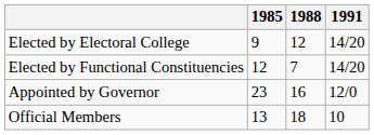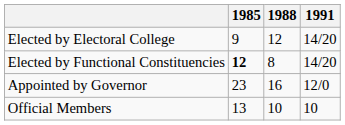Elected by Functional Constituencies | 1985: normal -> bold
Elected by Functional Constituencies | 1988: 7 -> 8
Official Members | 1988: 18 -> 10
